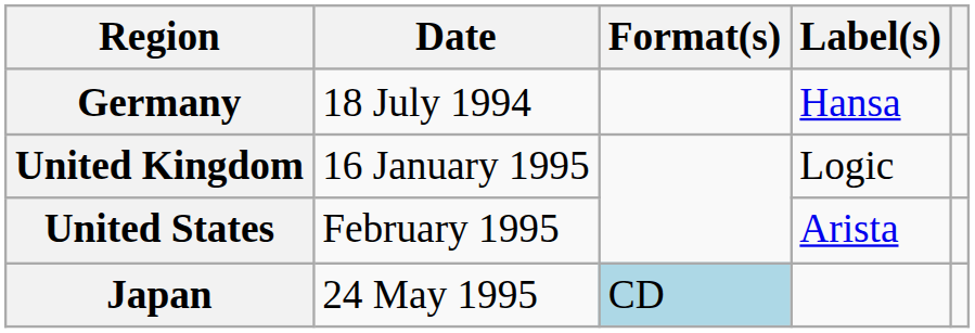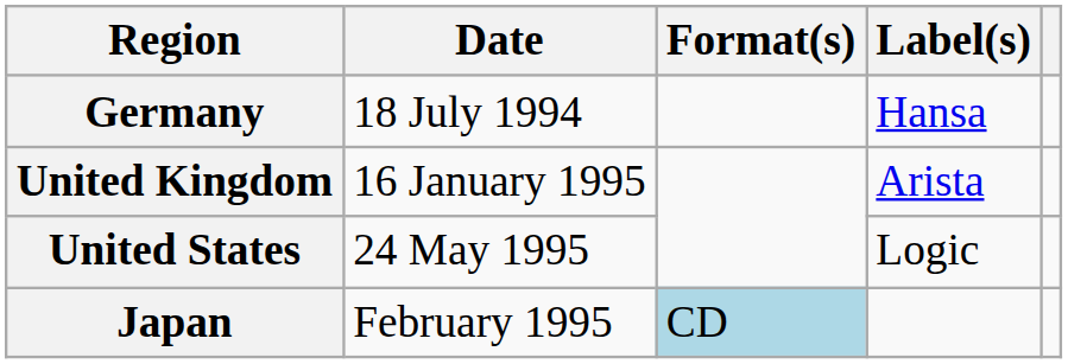United Kingdom | Label(s): Logic -> Arista
United States | Date: February 1995 -> 24 May 1995
United States | Label(s): Arista -> Logic
Japan | Date: 24 May 1995 -> February 1995
